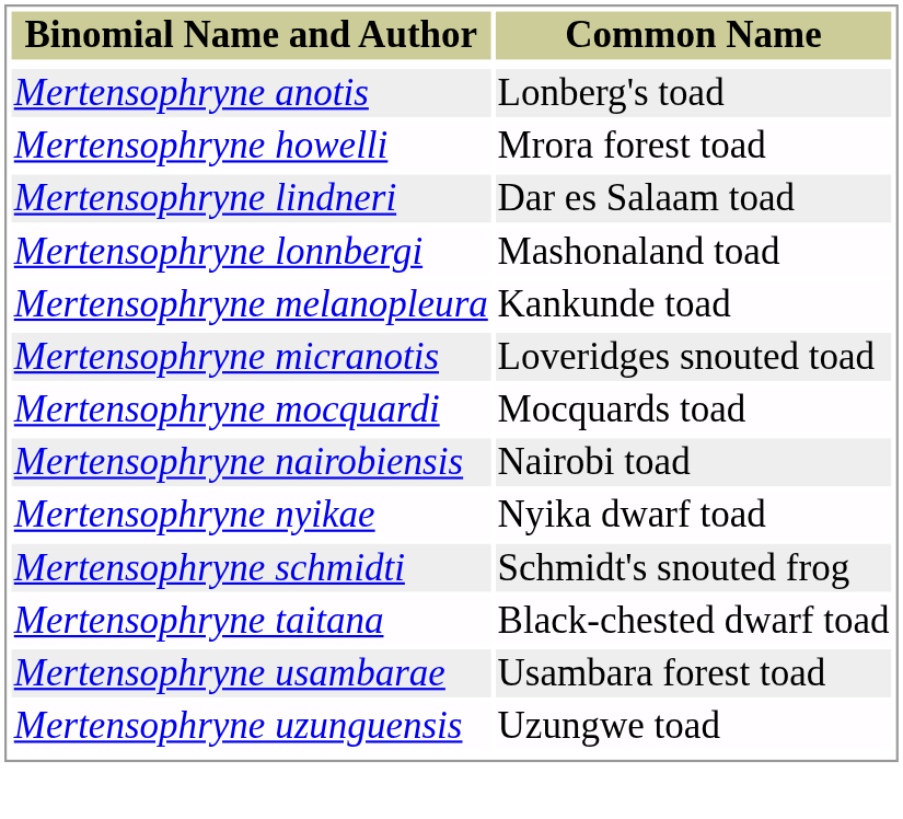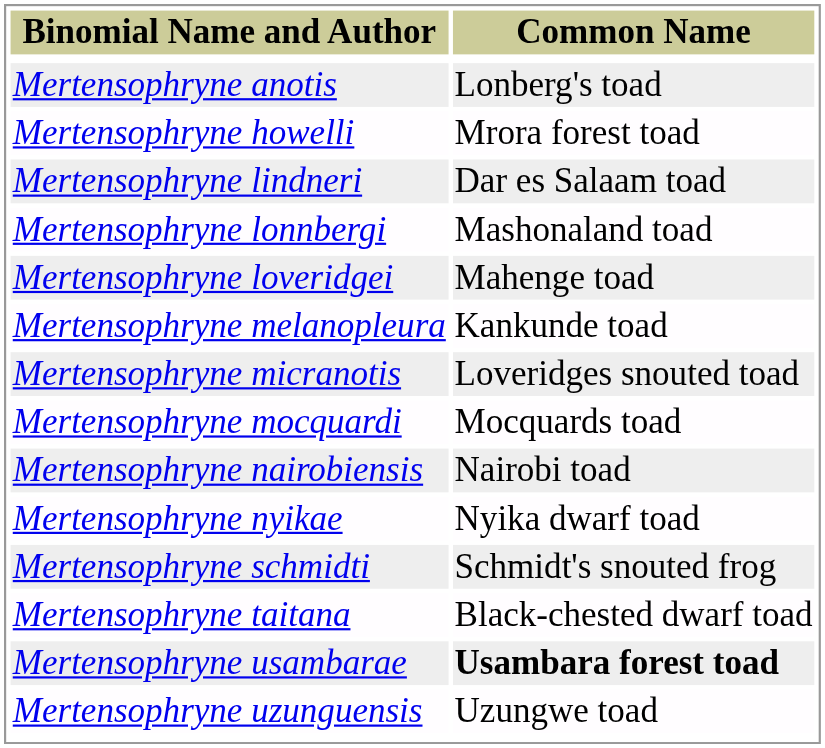+ row: Mertensophryne loveridgei | Mahenge toad
Mertensophryne usambarae | Common Name: normal -> bold
